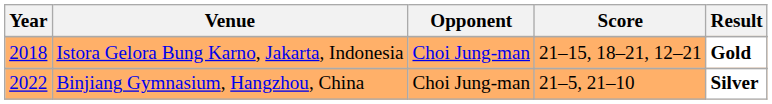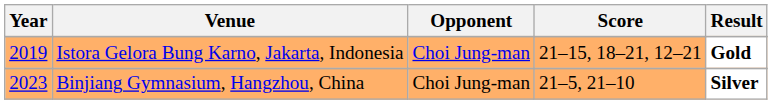Istora Gelora Bung Karno, Jakarta, Indonesia | Year: 2018 -> 2019
Binjiang Gymnasium, Hangzhou, China | Year: 2022 -> 2023
